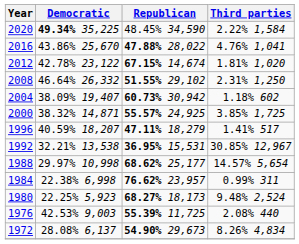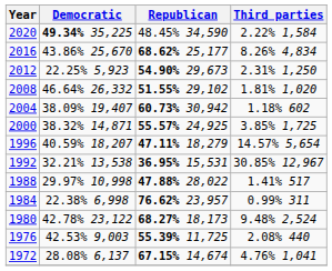2016 | Republican: 47.88% 28,022 -> 68.62% 25,177
2016 | Third parties: 4.76% 1,041 -> 8.26% 4,834
2012 | Democratic: 42.78% 23,122 -> 22.25% 5,923
2012 | Republican: 67.15% 14,674 -> 54.90% 29,673
2012 | Third parties: 1.81% 1,020 -> 2.31% 1,250
2008 | Third parties: 2.31% 1,250 -> 1.81% 1,020
1996 | Third parties: 1.41% 517 -> 14.57% 5,654
1988 | Republican: 68.62% 25,177 -> 47.88% 28,022
1988 | Third parties: 14.57% 5,654 -> 1.41% 517
1980 | Democratic: 22.25% 5,923 -> 42.78% 23,122
1972 | Republican: 54.90% 29,673 -> 67.15% 14,674
1972 | Third parties: 8.26% 4,834 -> 4.76% 1,041
